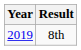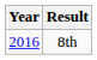8th | Year: 2019 -> 2016
